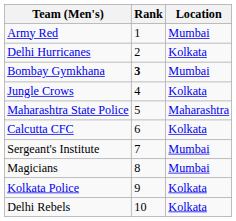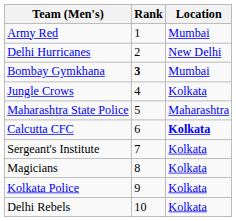Delhi Hurricanes | Location: Kolkata -> New Delhi
Calcutta CFC | Location: normal -> bold
Sergeant's Institute | Location: Mumbai -> Kolkata
Magicians | Location: Mumbai -> Kolkata
